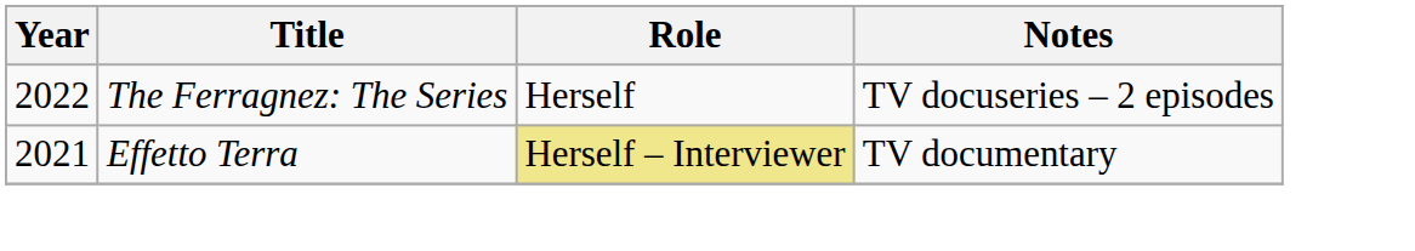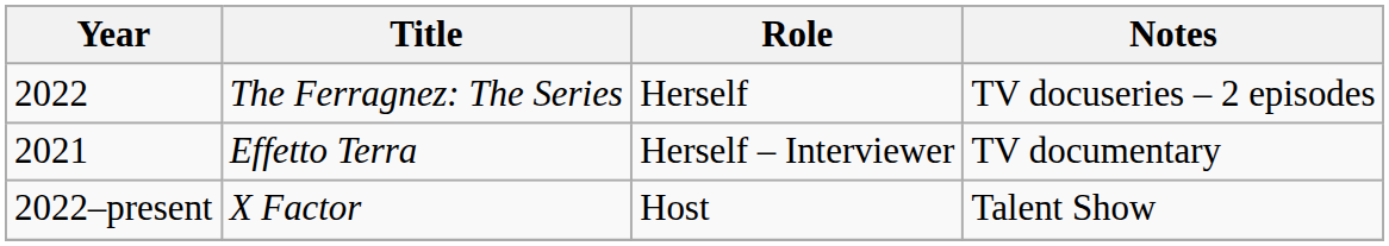Effetto Terra | Role: khaki background -> no background
+ row: 2022–present | X Factor | Host | Talent Show
